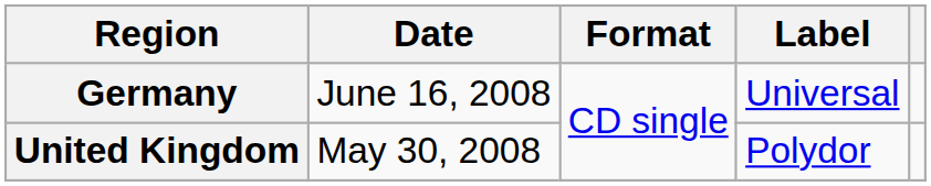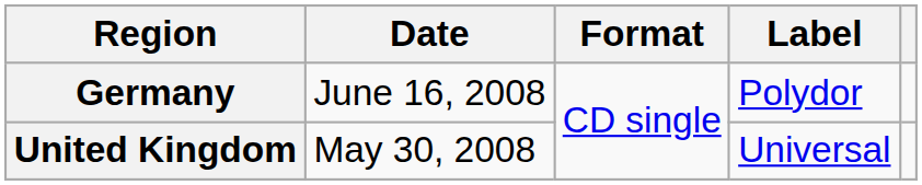Germany | Label: Universal -> Polydor
United Kingdom | Label: Polydor -> Universal
